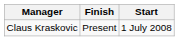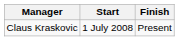columns swapped: Start <-> Finish
